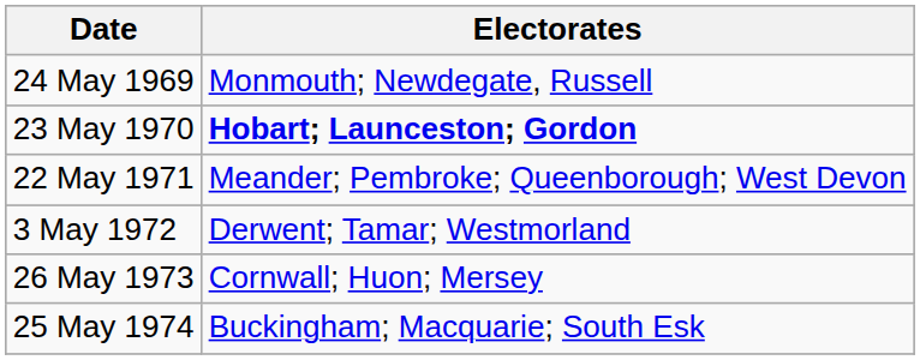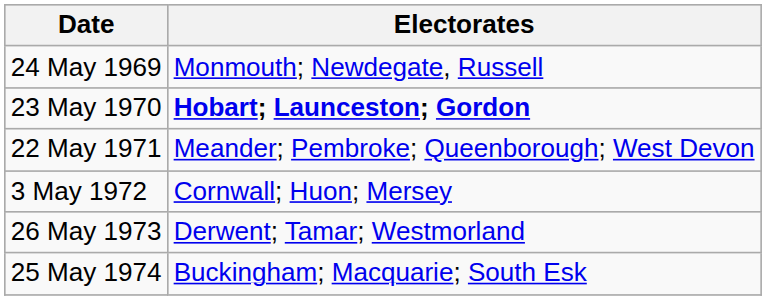3 May 1972 | Electorates: Derwent; Tamar; Westmorland -> Cornwall; Huon; Mersey
26 May 1973 | Electorates: Cornwall; Huon; Mersey -> Derwent; Tamar; Westmorland
